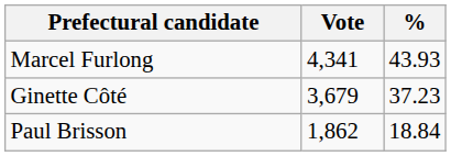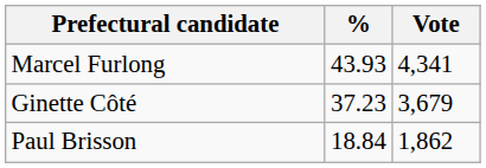columns swapped: Vote <-> %
